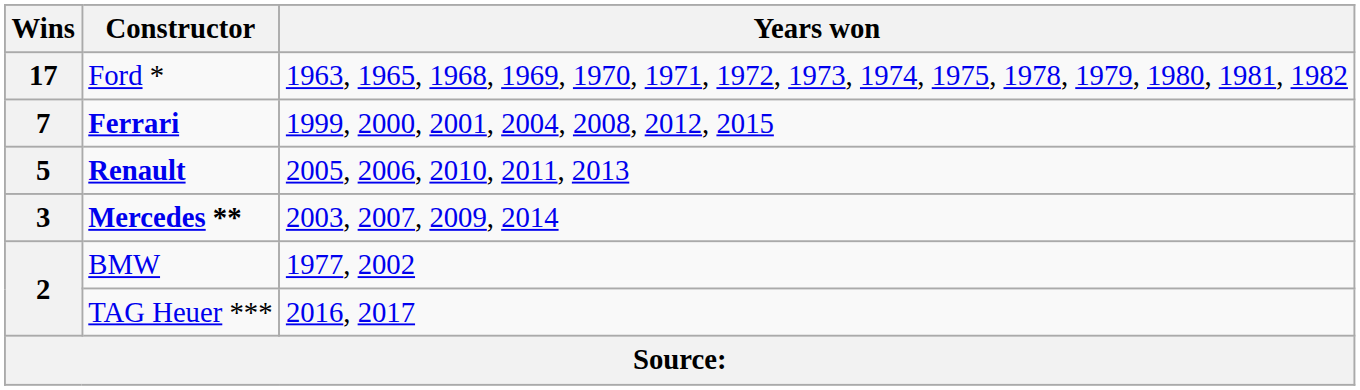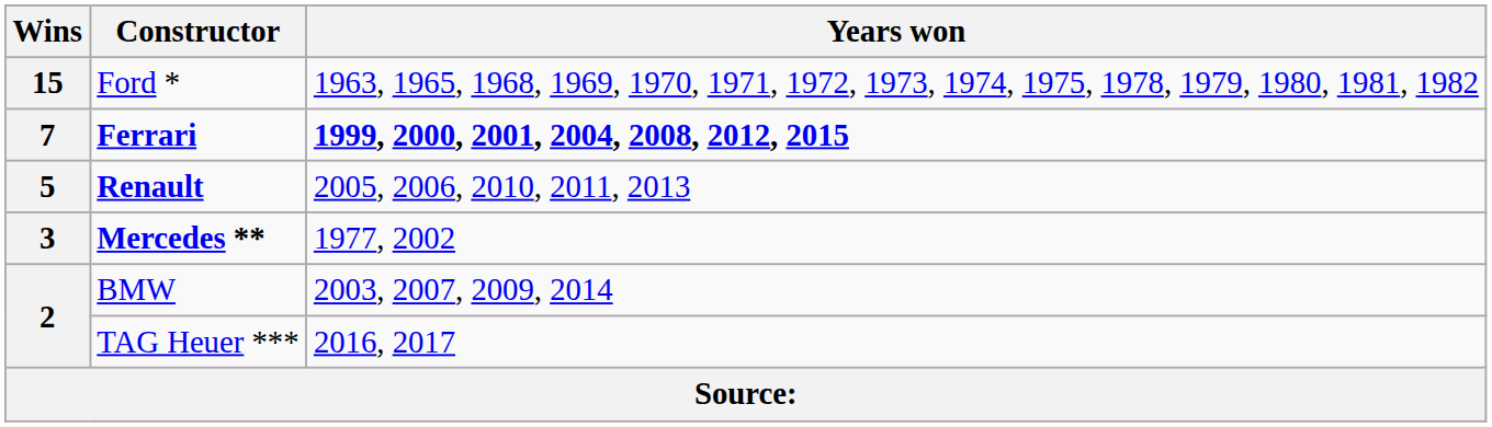Ford * | Wins: 17 -> 15
Ferrari | Years won: normal -> bold
Mercedes ** | Years won: 2003, 2007, 2009, 2014 -> 1977, 2002
BMW | Years won: 1977, 2002 -> 2003, 2007, 2009, 2014
